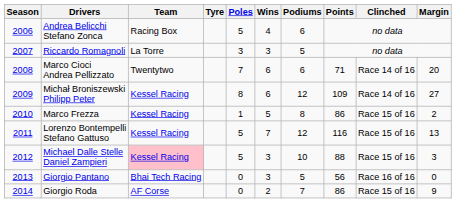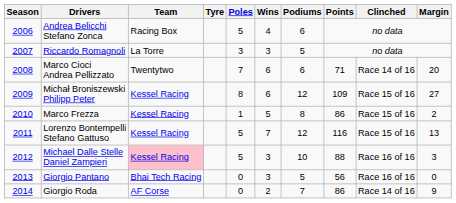Michał Broniszewski Philipp Peter | Clinched: Race 14 of 16 -> Race 15 of 16
Michael Dalle Stelle Daniel Zampieri | Clinched: Race 15 of 16 -> Race 16 of 16
Giorgio Roda | Clinched: Race 15 of 16 -> Race 14 of 16
